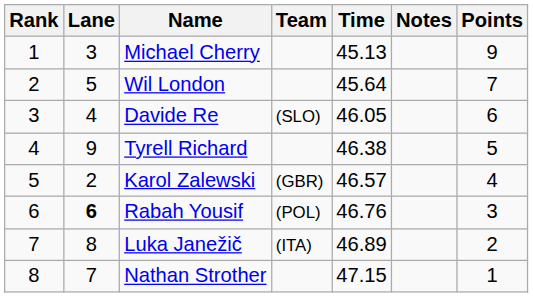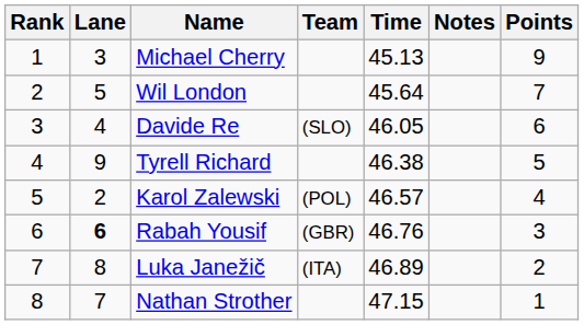Karol Zalewski | Team: (GBR) -> (POL)
Rabah Yousif | Team: (POL) -> (GBR)
